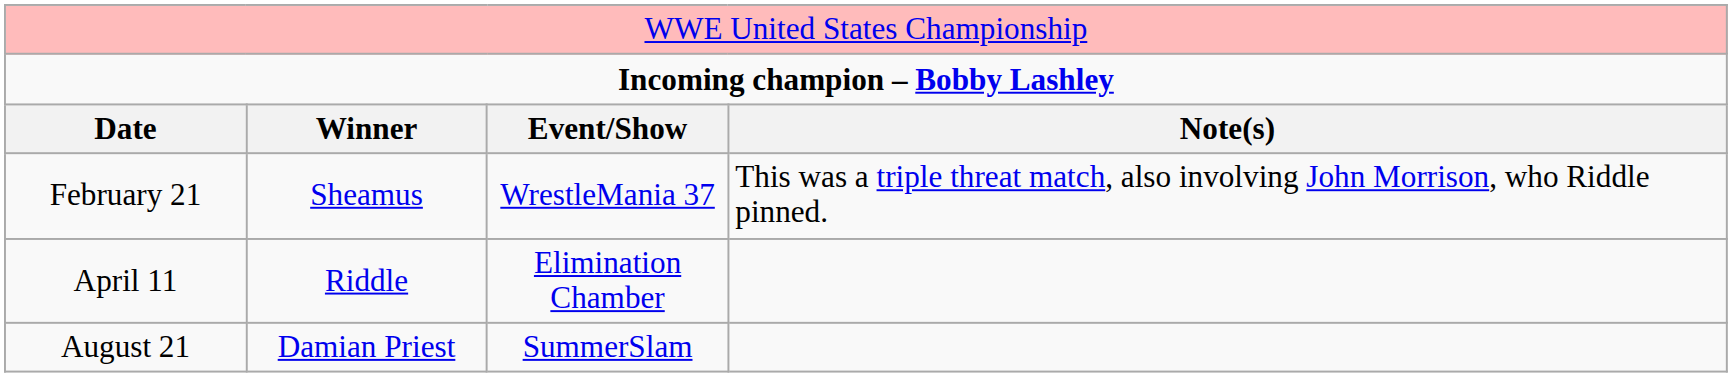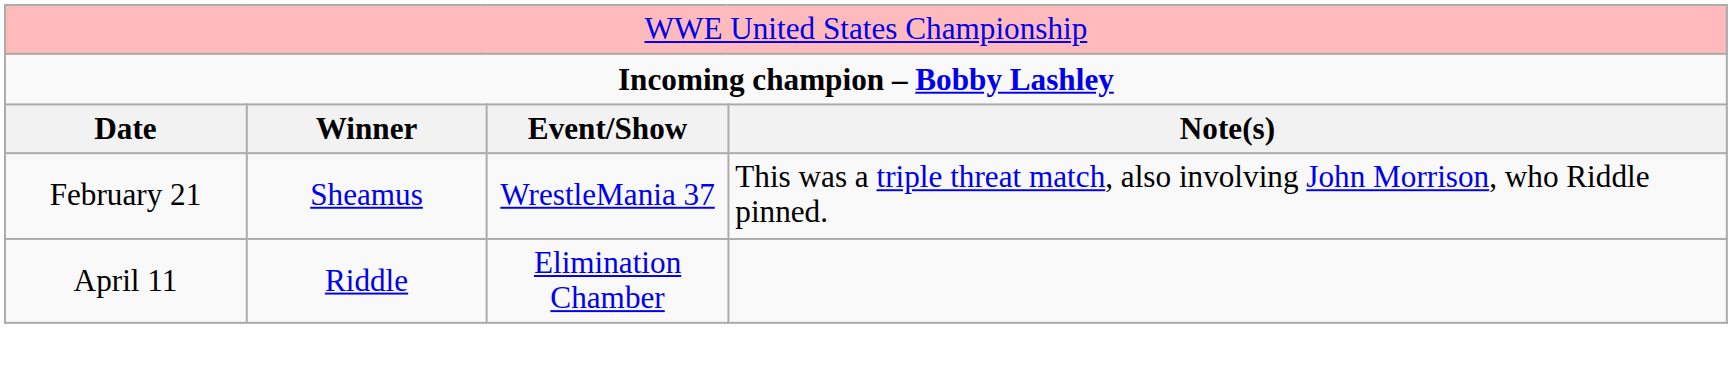- row: August 21 | Damian Priest | SummerSlam
